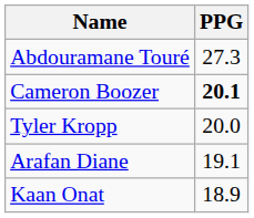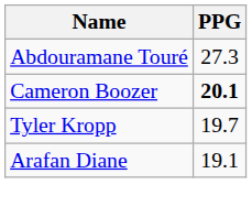Tyler Kropp | PPG: 20.0 -> 19.7
- row: Kaan Onat | 18.9
